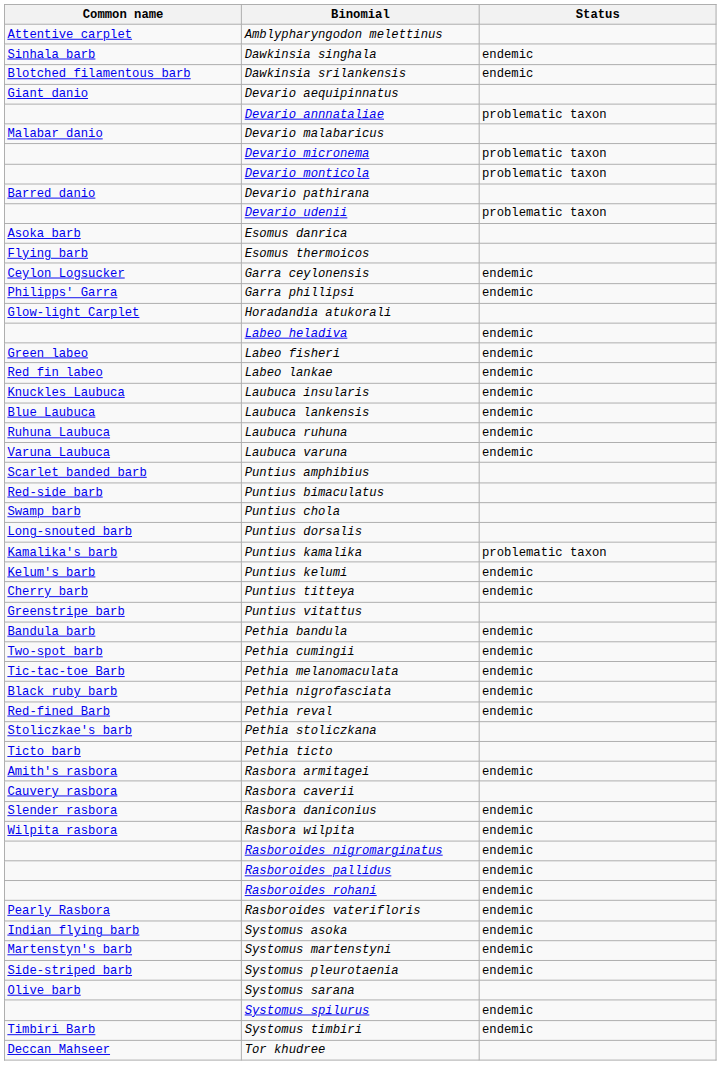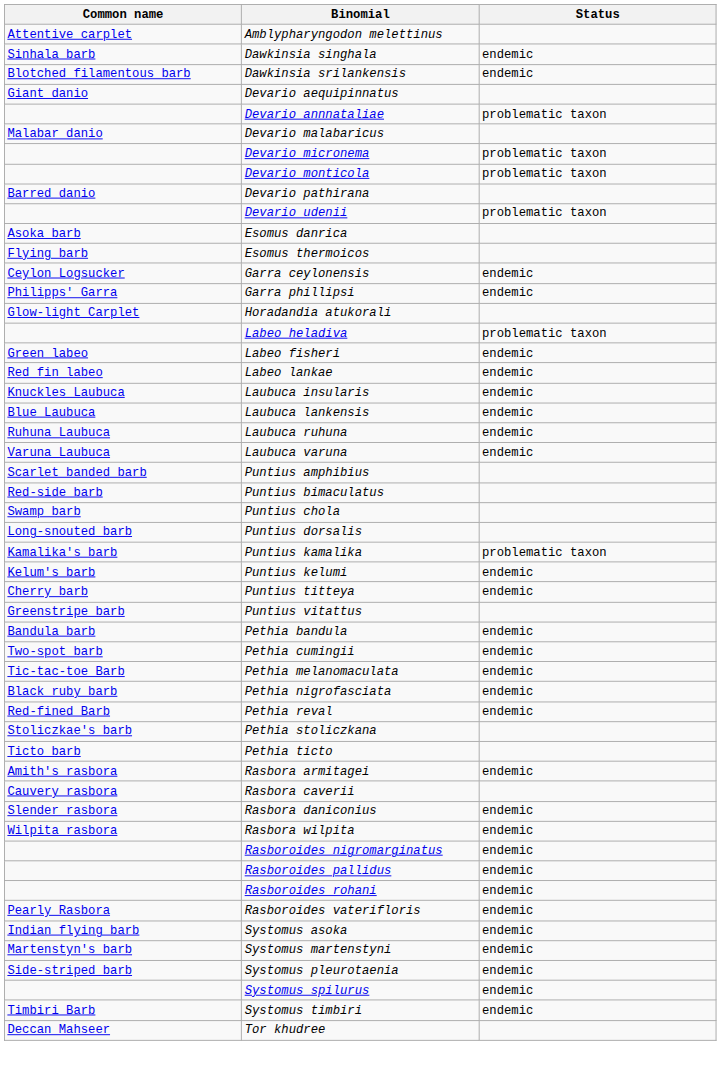Labeo heladiva | Status: endemic -> problematic taxon
- row: Olive barb | Systomus sarana
